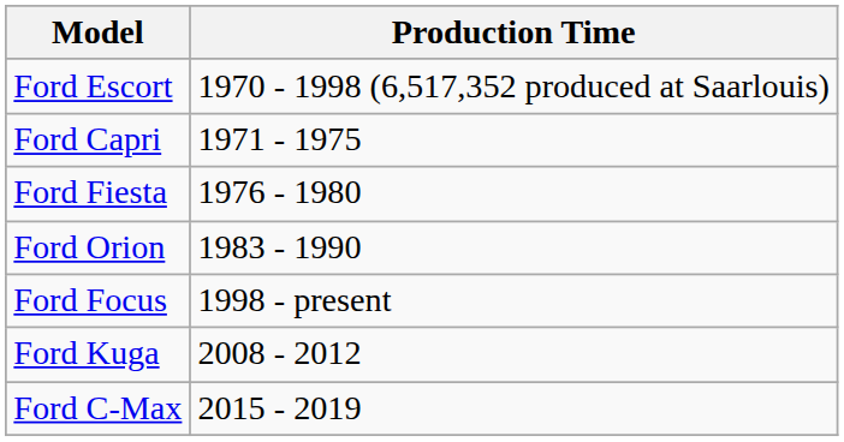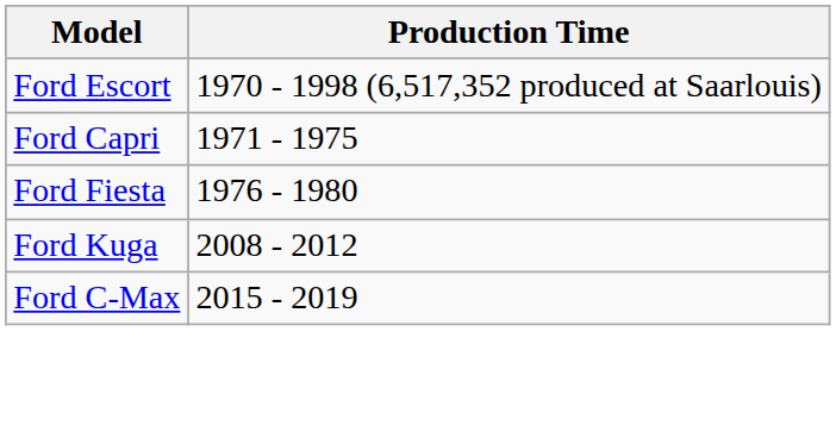- row: Ford Orion | 1983 - 1990
- row: Ford Focus | 1998 - present
